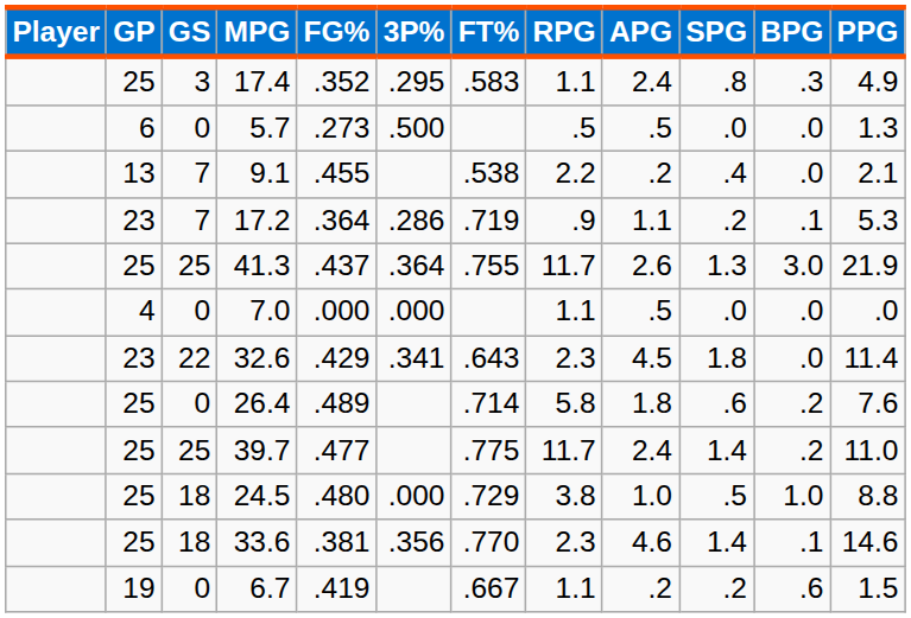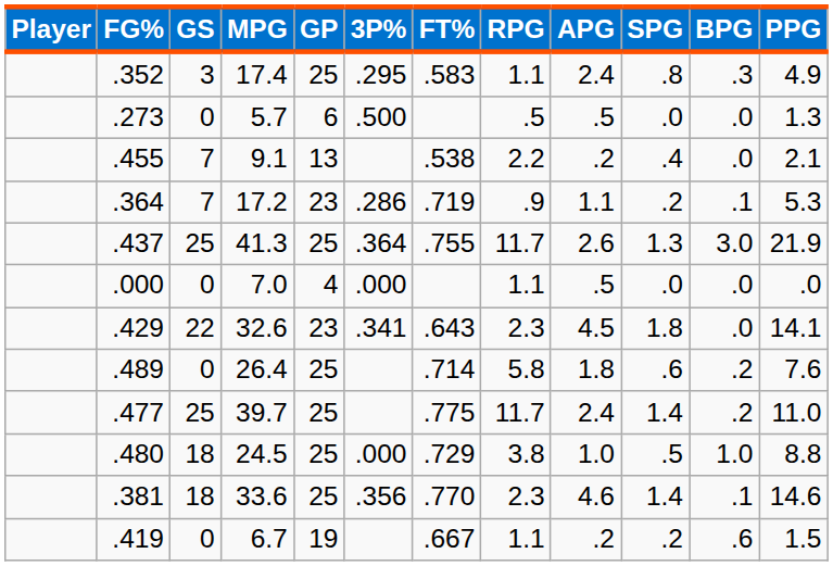columns swapped: GP <-> FG%
32.6 | PPG: 11.4 -> 14.1
